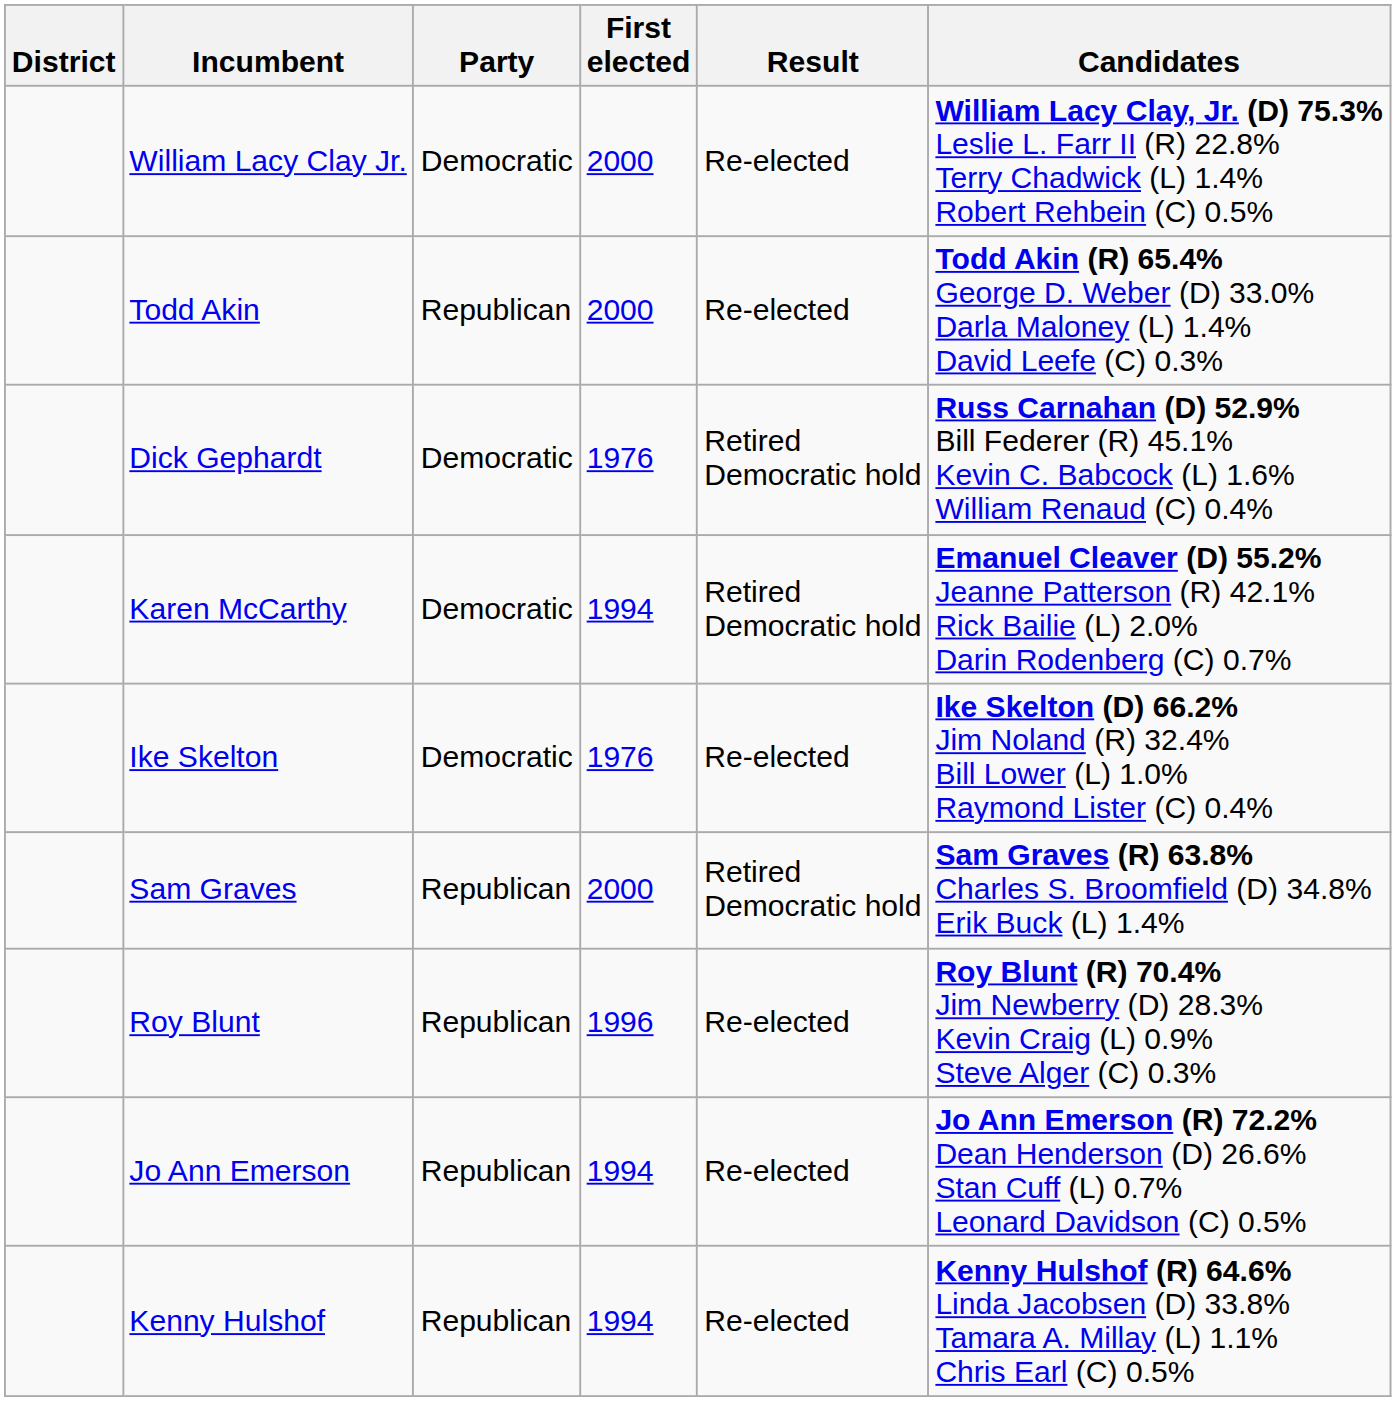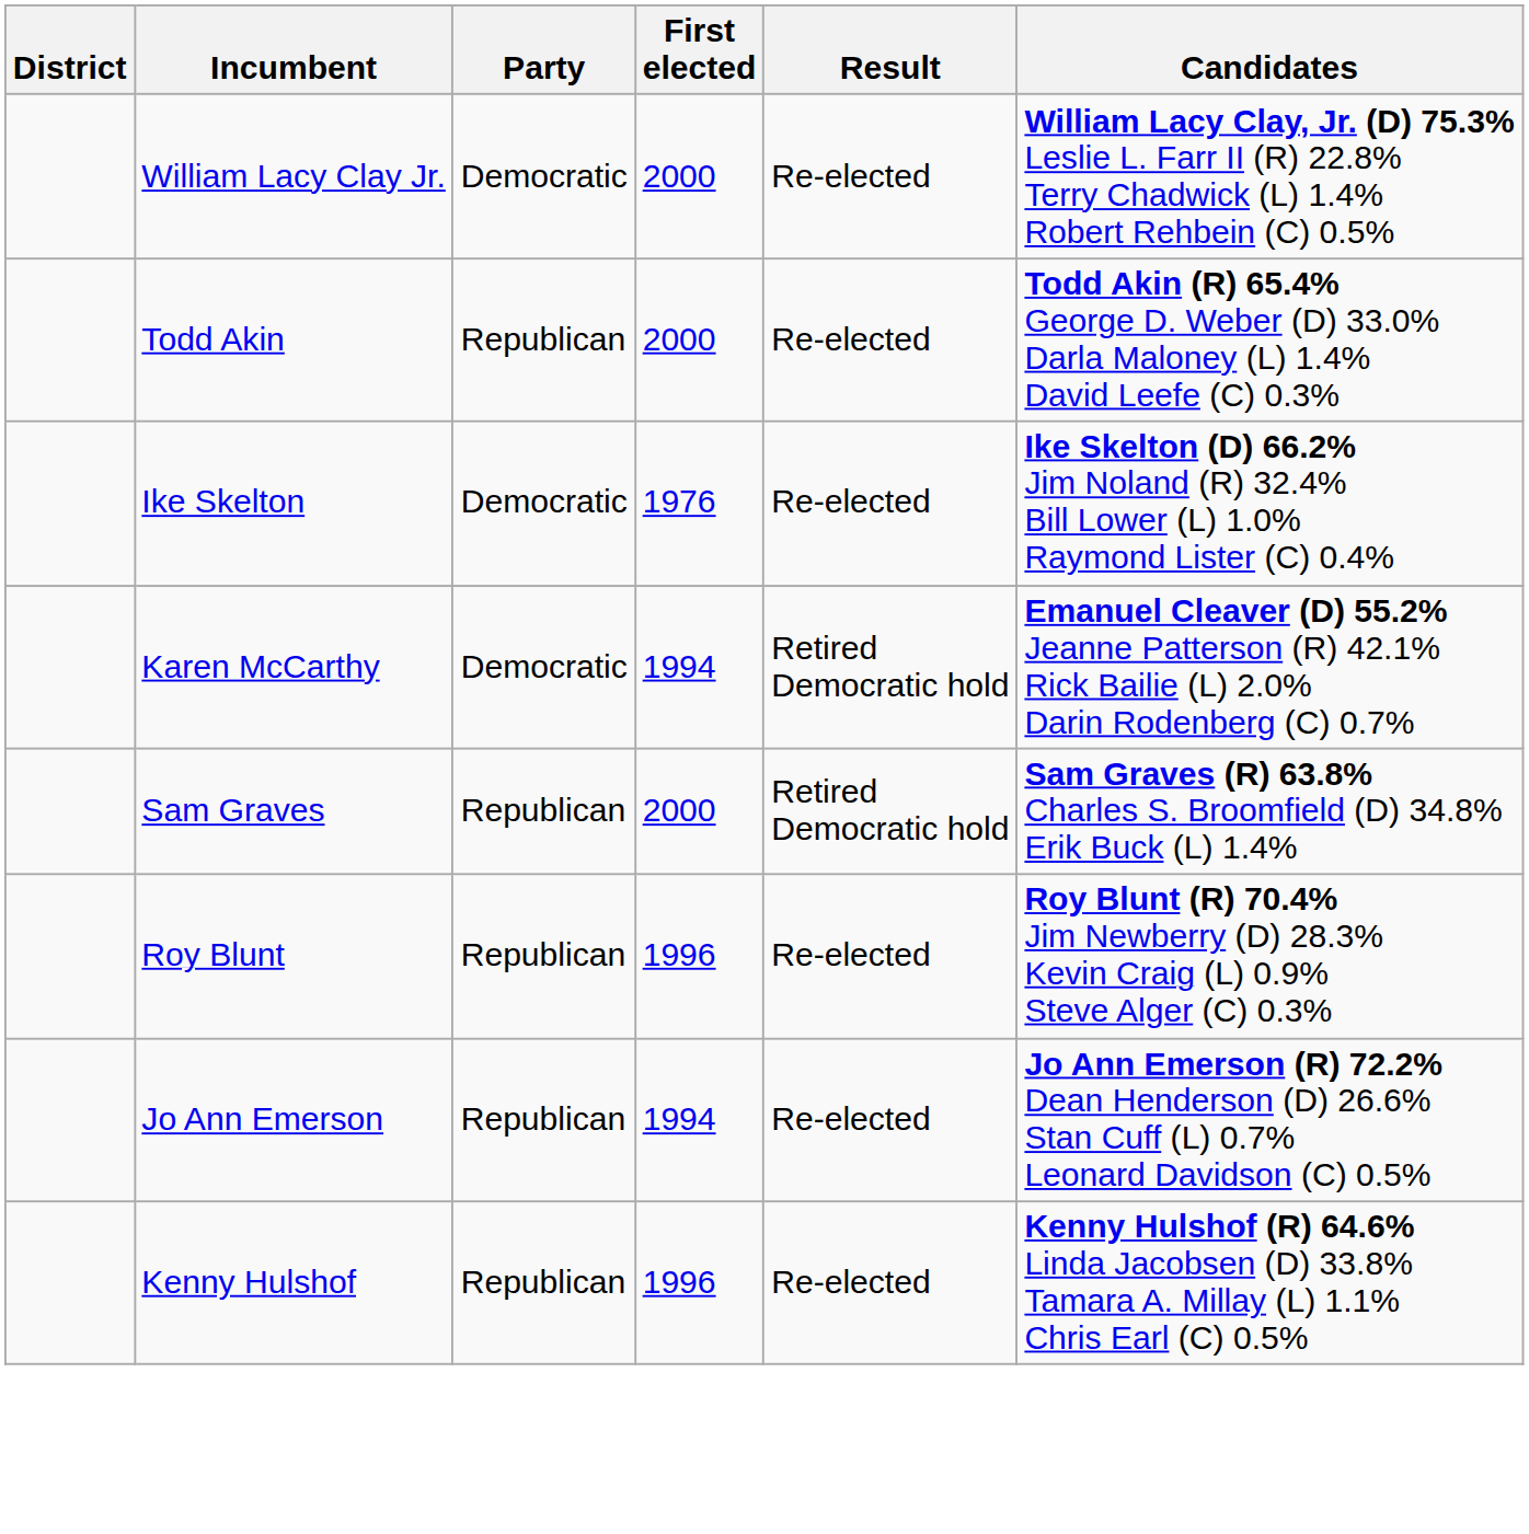- row: Dick Gephardt | Democratic | 1976 | Retired Democratic hold | Russ Carnahan (D) 52.9% Bill Federer (R) 45.1% Kevin C. Babcock (L) 1.6% William Renaud (C) 0.4%
rows swapped: Ike Skelton <-> Karen McCarthy
Kenny Hulshof | First elected: 1994 -> 1996
